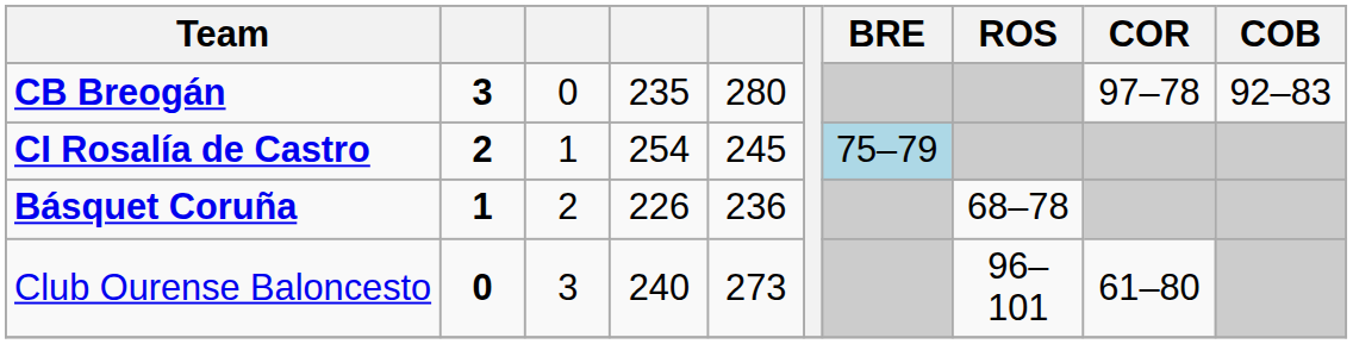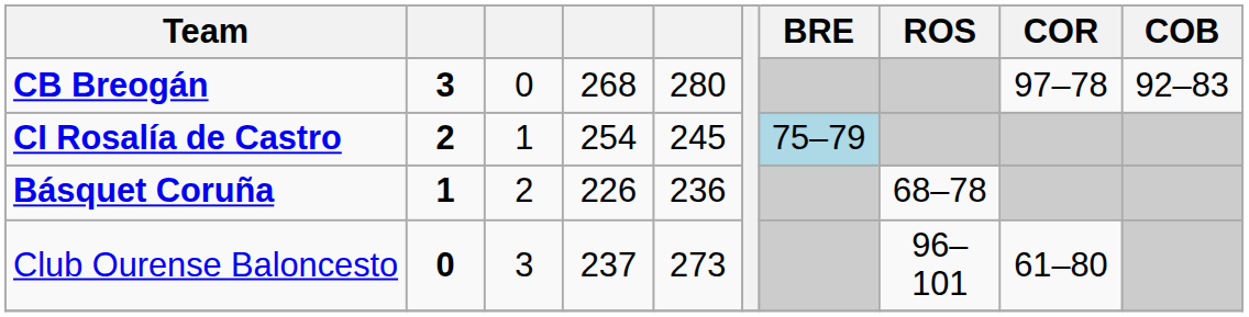CB Breogán | column 4: 235 -> 268
Club Ourense Baloncesto | column 4: 240 -> 237
